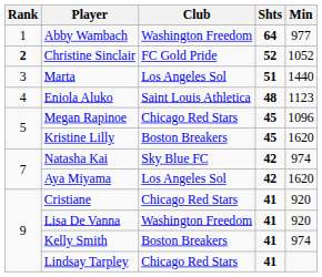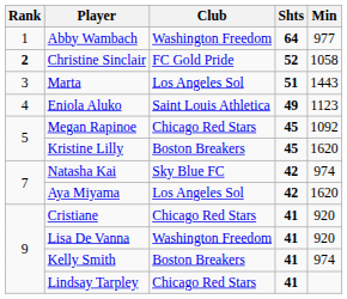Christine Sinclair | Min: 1052 -> 1058
Marta | Min: 1440 -> 1443
Eniola Aluko | Shts: 48 -> 49
Megan Rapinoe | Min: 1096 -> 1092
